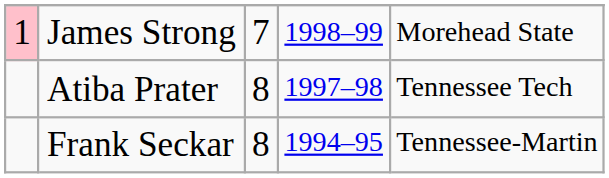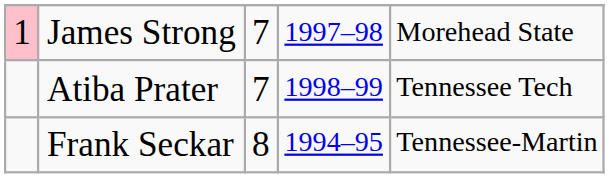James Strong | column 4: 1998–99 -> 1997–98
Atiba Prater | column 3: 8 -> 7
Atiba Prater | column 4: 1997–98 -> 1998–99
